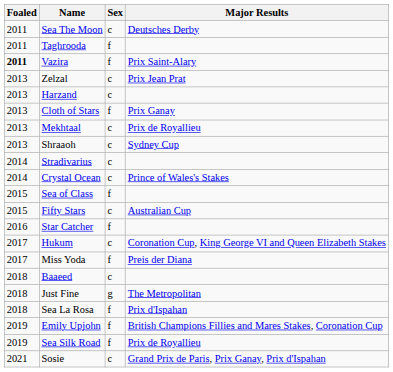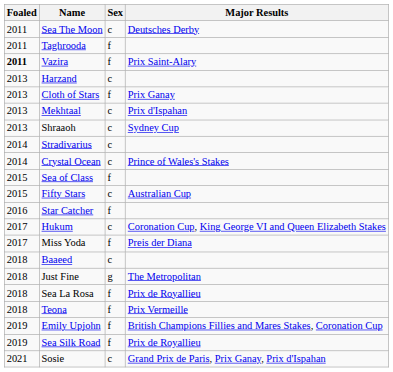- row: 2013 | Zelzal | c | Prix Jean Prat
Mekhtaal | Major Results: Prix de Royallieu -> Prix d'Ispahan
Sea La Rosa | Major Results: Prix d'Ispahan -> Prix de Royallieu
+ row: 2018 | Teona | f | Prix Vermeille
